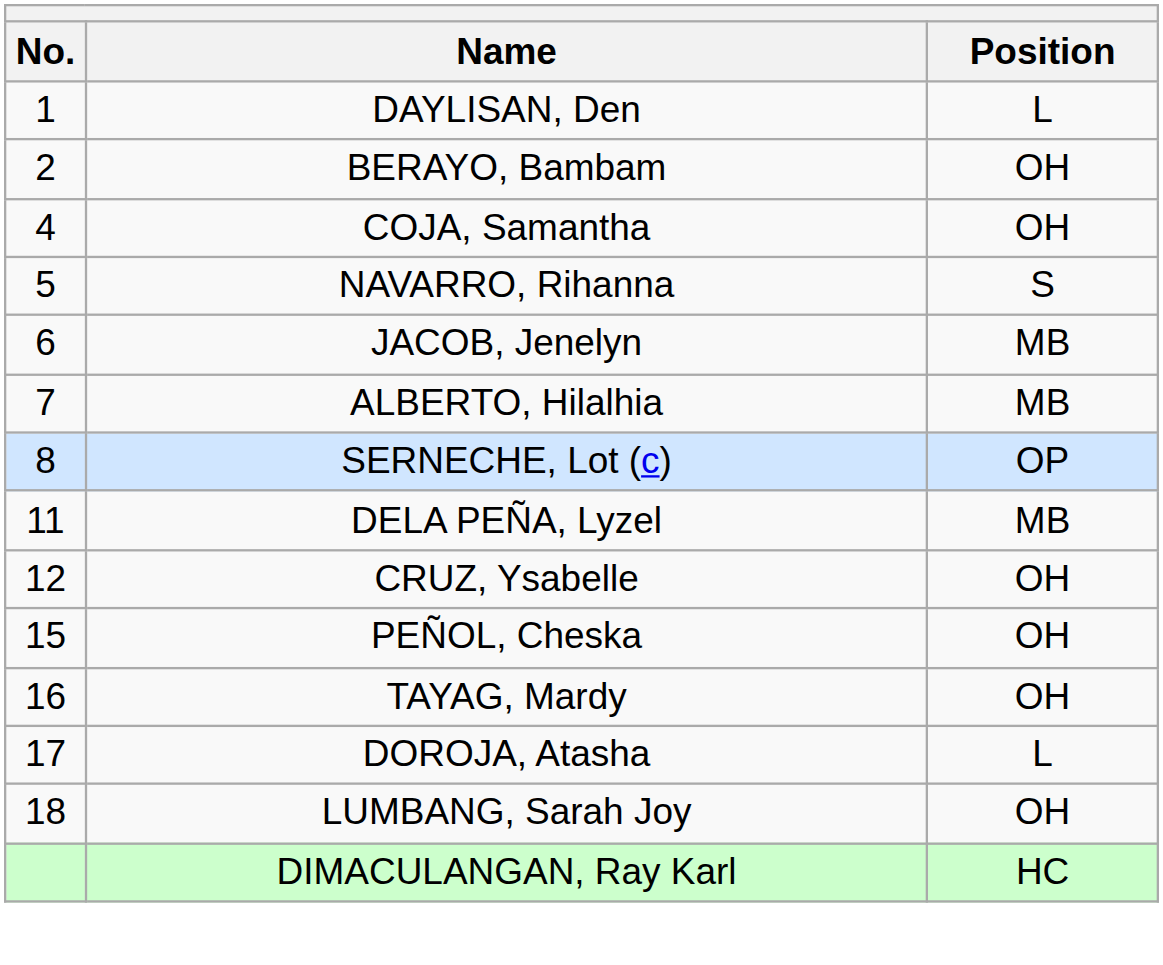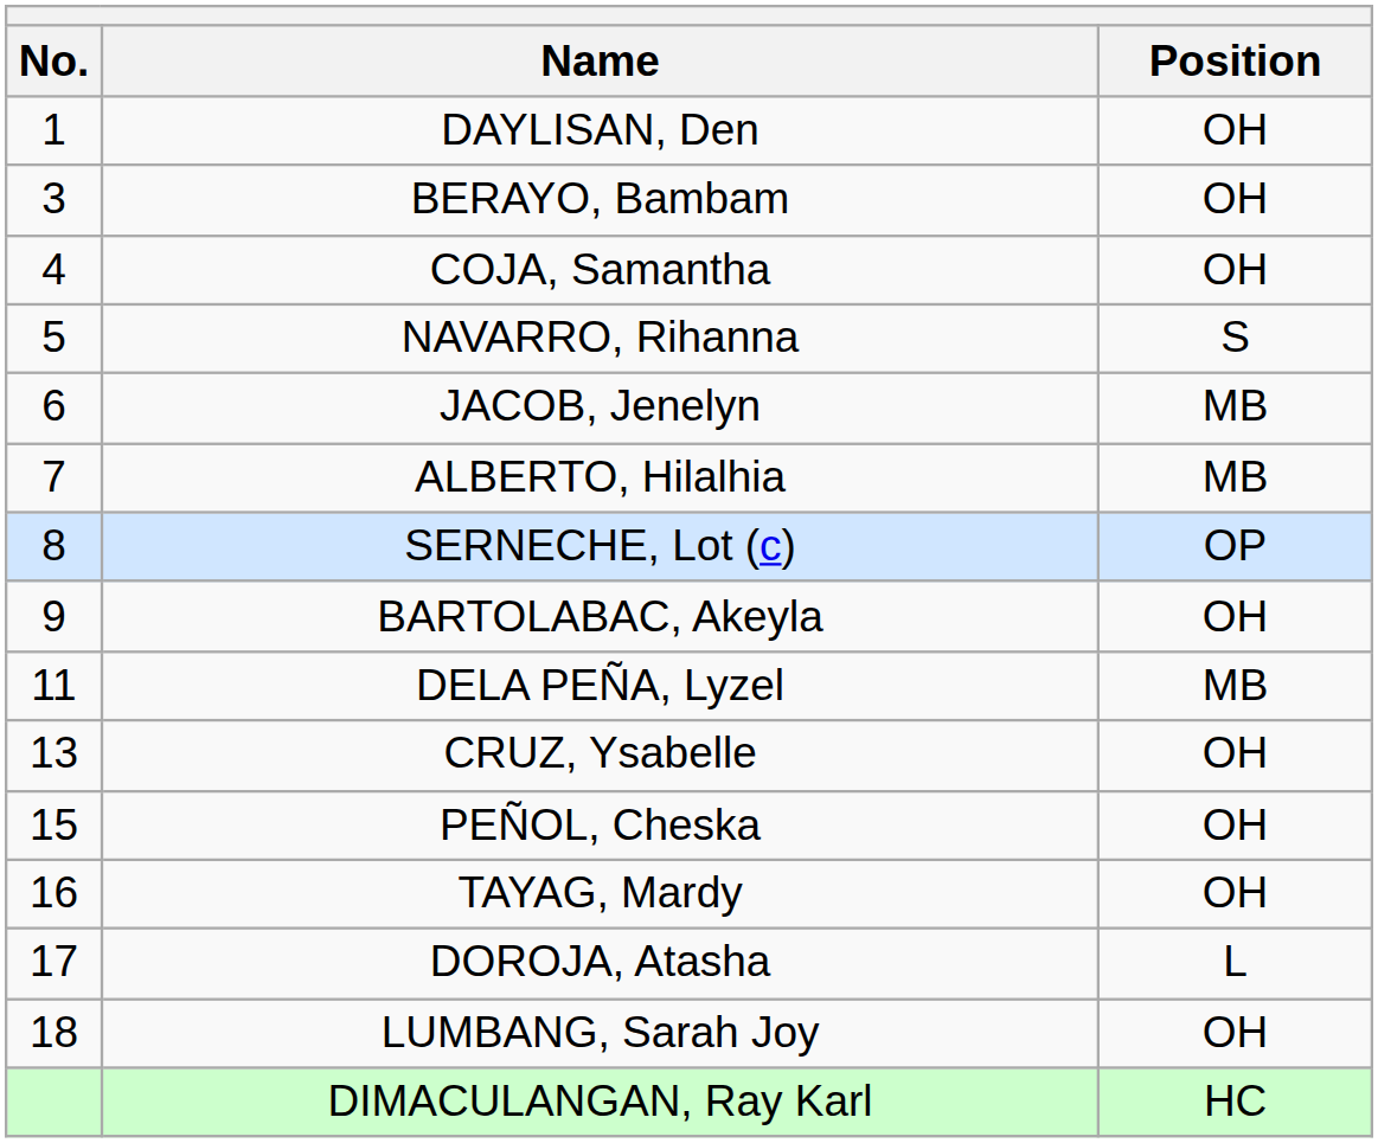DAYLISAN, Den | Position: L -> OH
BERAYO, Bambam | No.: 2 -> 3
+ row: 9 | BARTOLABAC, Akeyla | OH
CRUZ, Ysabelle | No.: 12 -> 13
